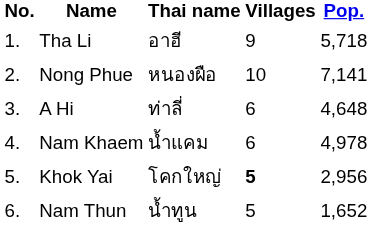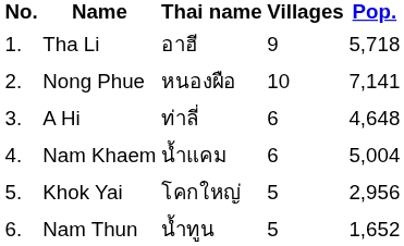Nam Khaem | Pop.: 4,978 -> 5,004
Khok Yai | Villages: bold -> normal
